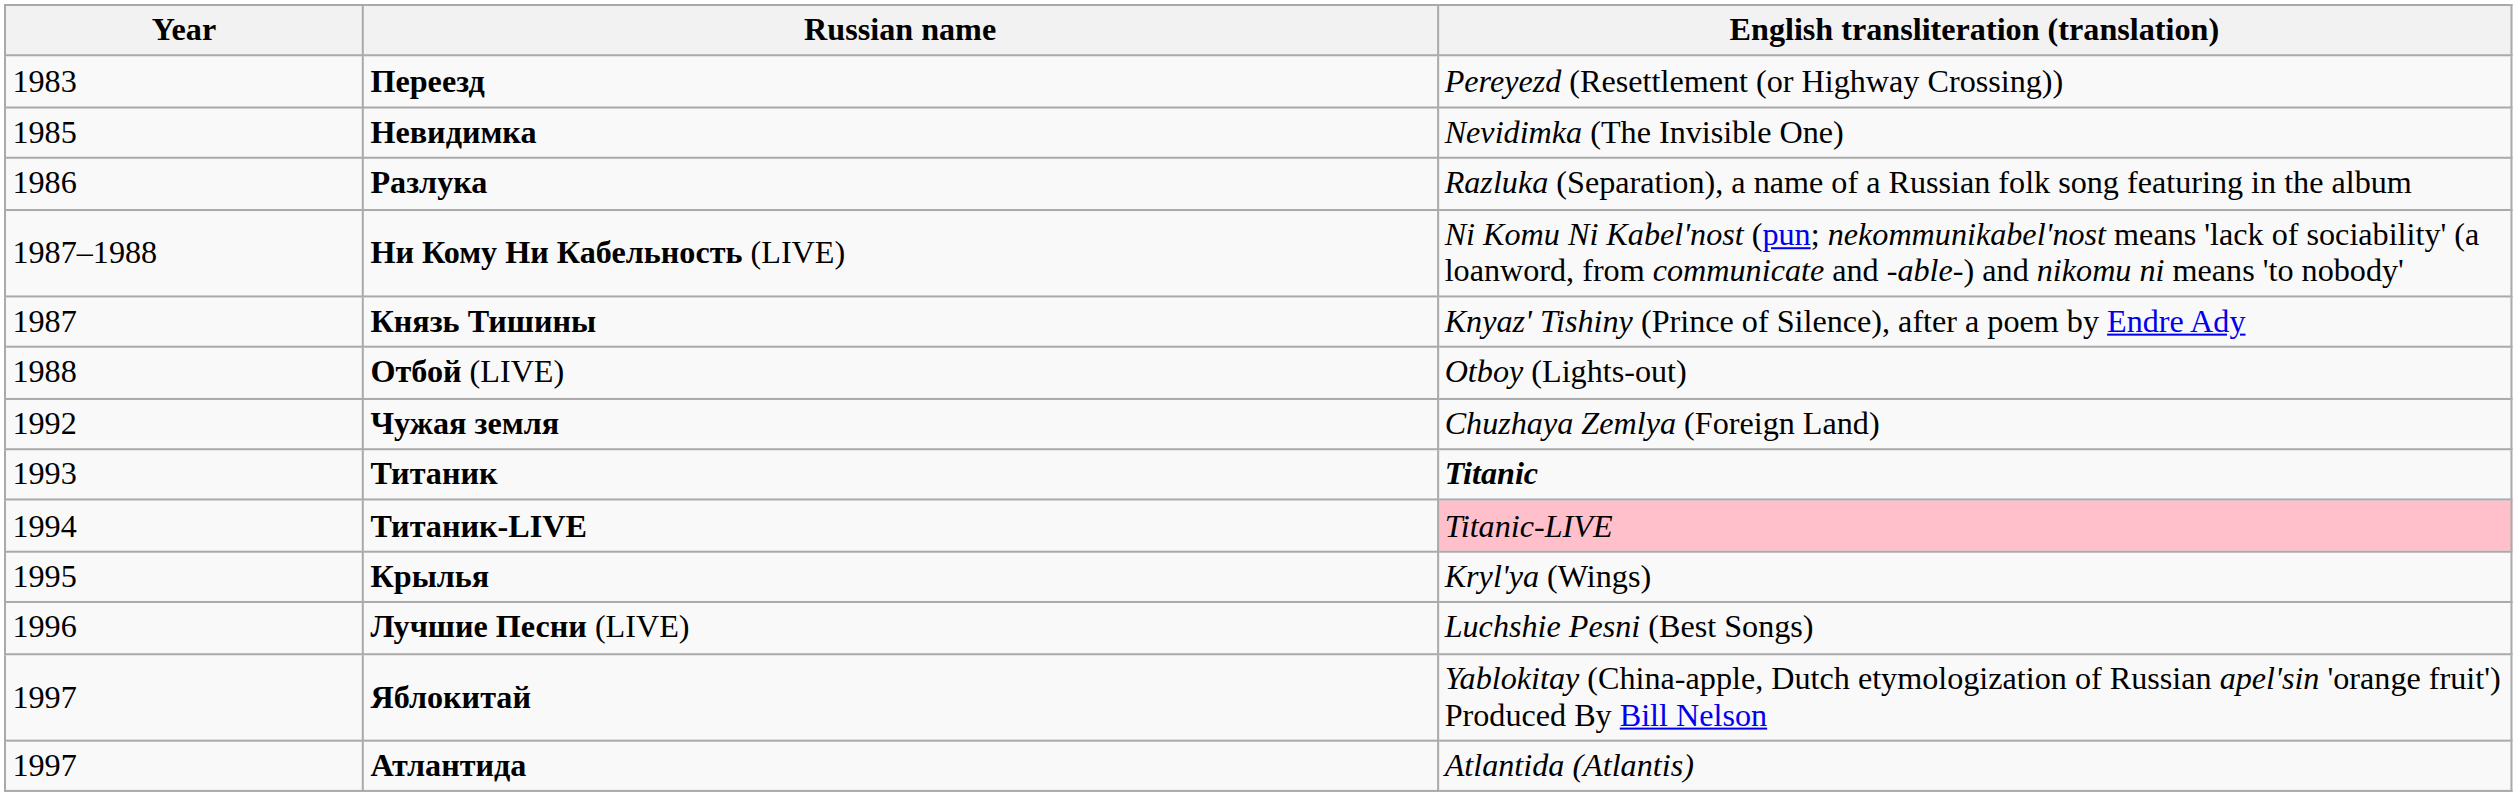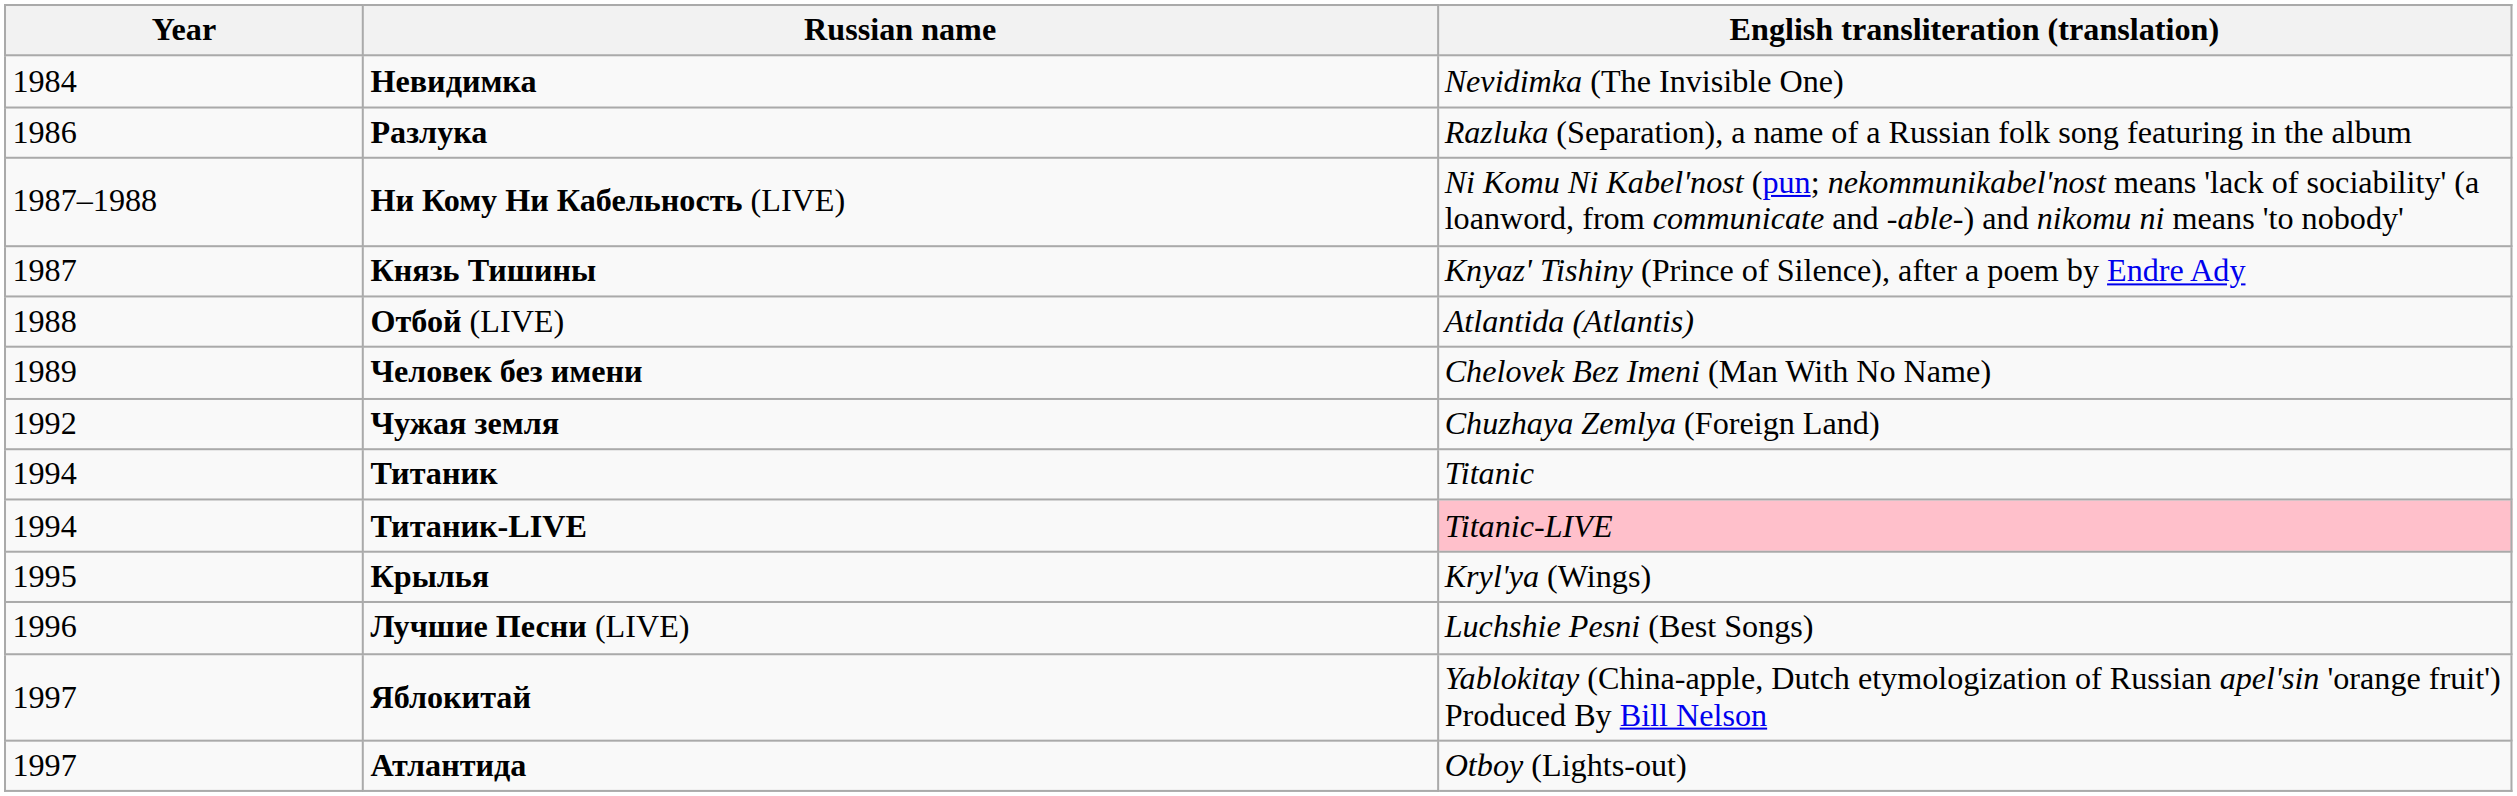- row: 1983 | Переезд | Pereyezd (Resettlement (or Highway Crossing))
Невидимка | Year: 1985 -> 1984
Отбой (LIVE) | English transliteration (translation): Otboy (Lights-out) -> Atlantida (Atlantis)
+ row: 1989 | Человек без имени | Chelovek Bez Imeni (Man With No Name)
Титаник | Year: 1993 -> 1994
Титаник | English transliteration (translation): bold -> normal
Атлантида | English transliteration (translation): Atlantida (Atlantis) -> Otboy (Lights-out)
